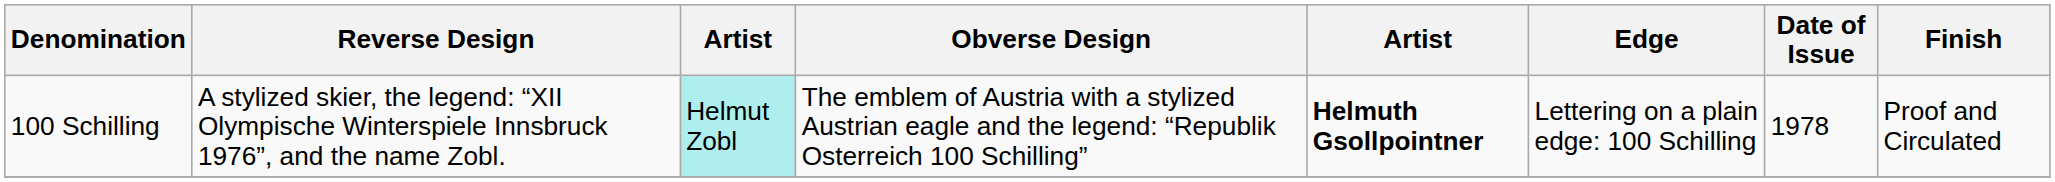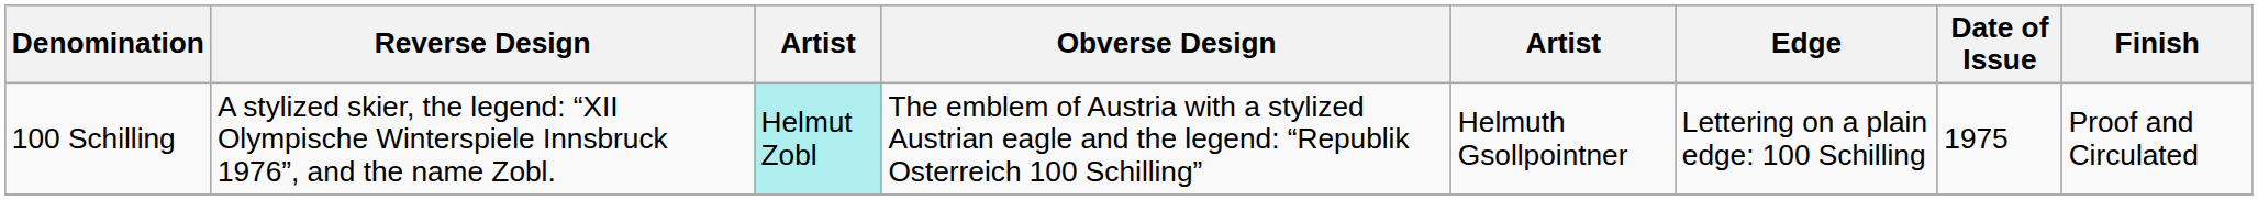100 Schilling | column 5: bold -> normal
100 Schilling | Date of Issue: 1978 -> 1975
